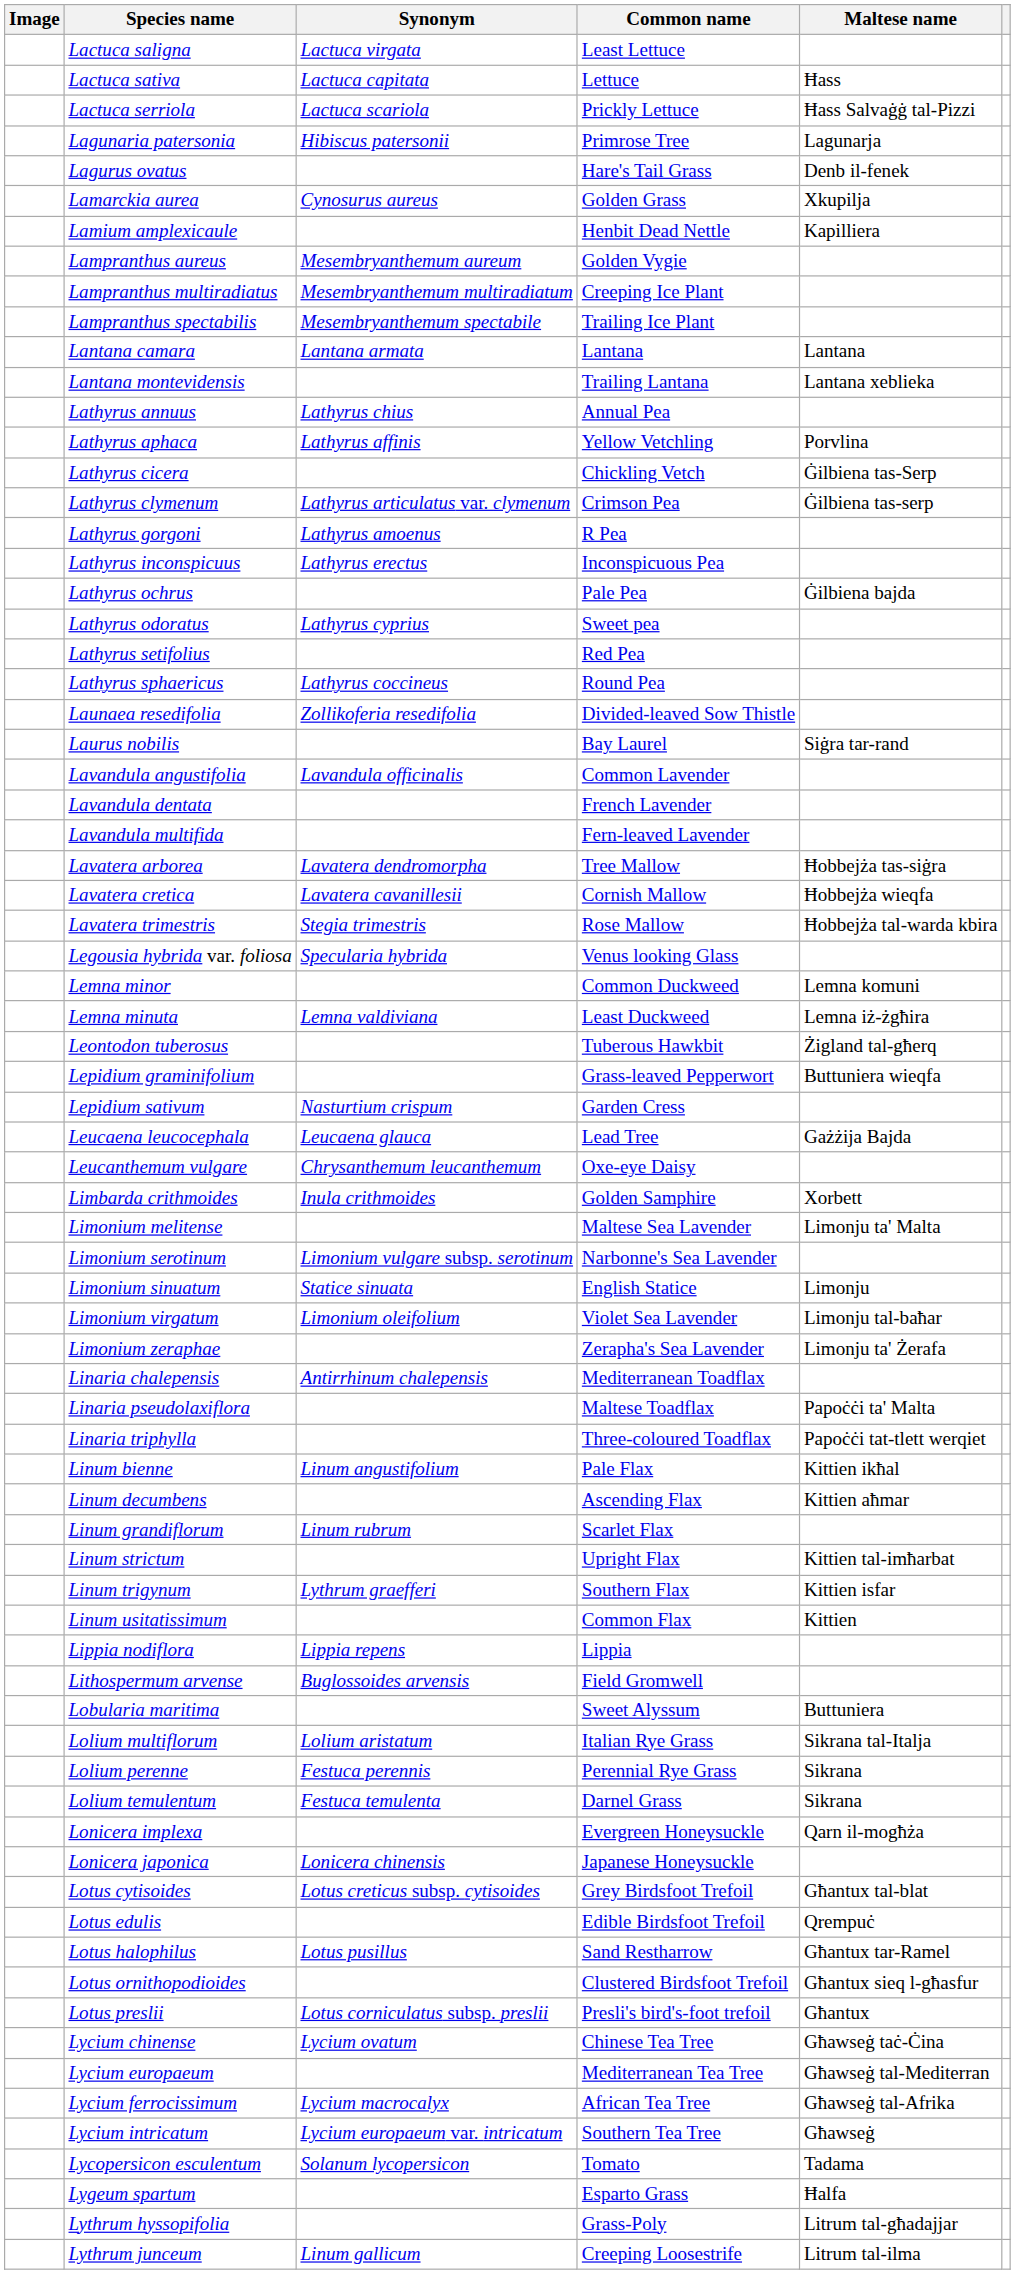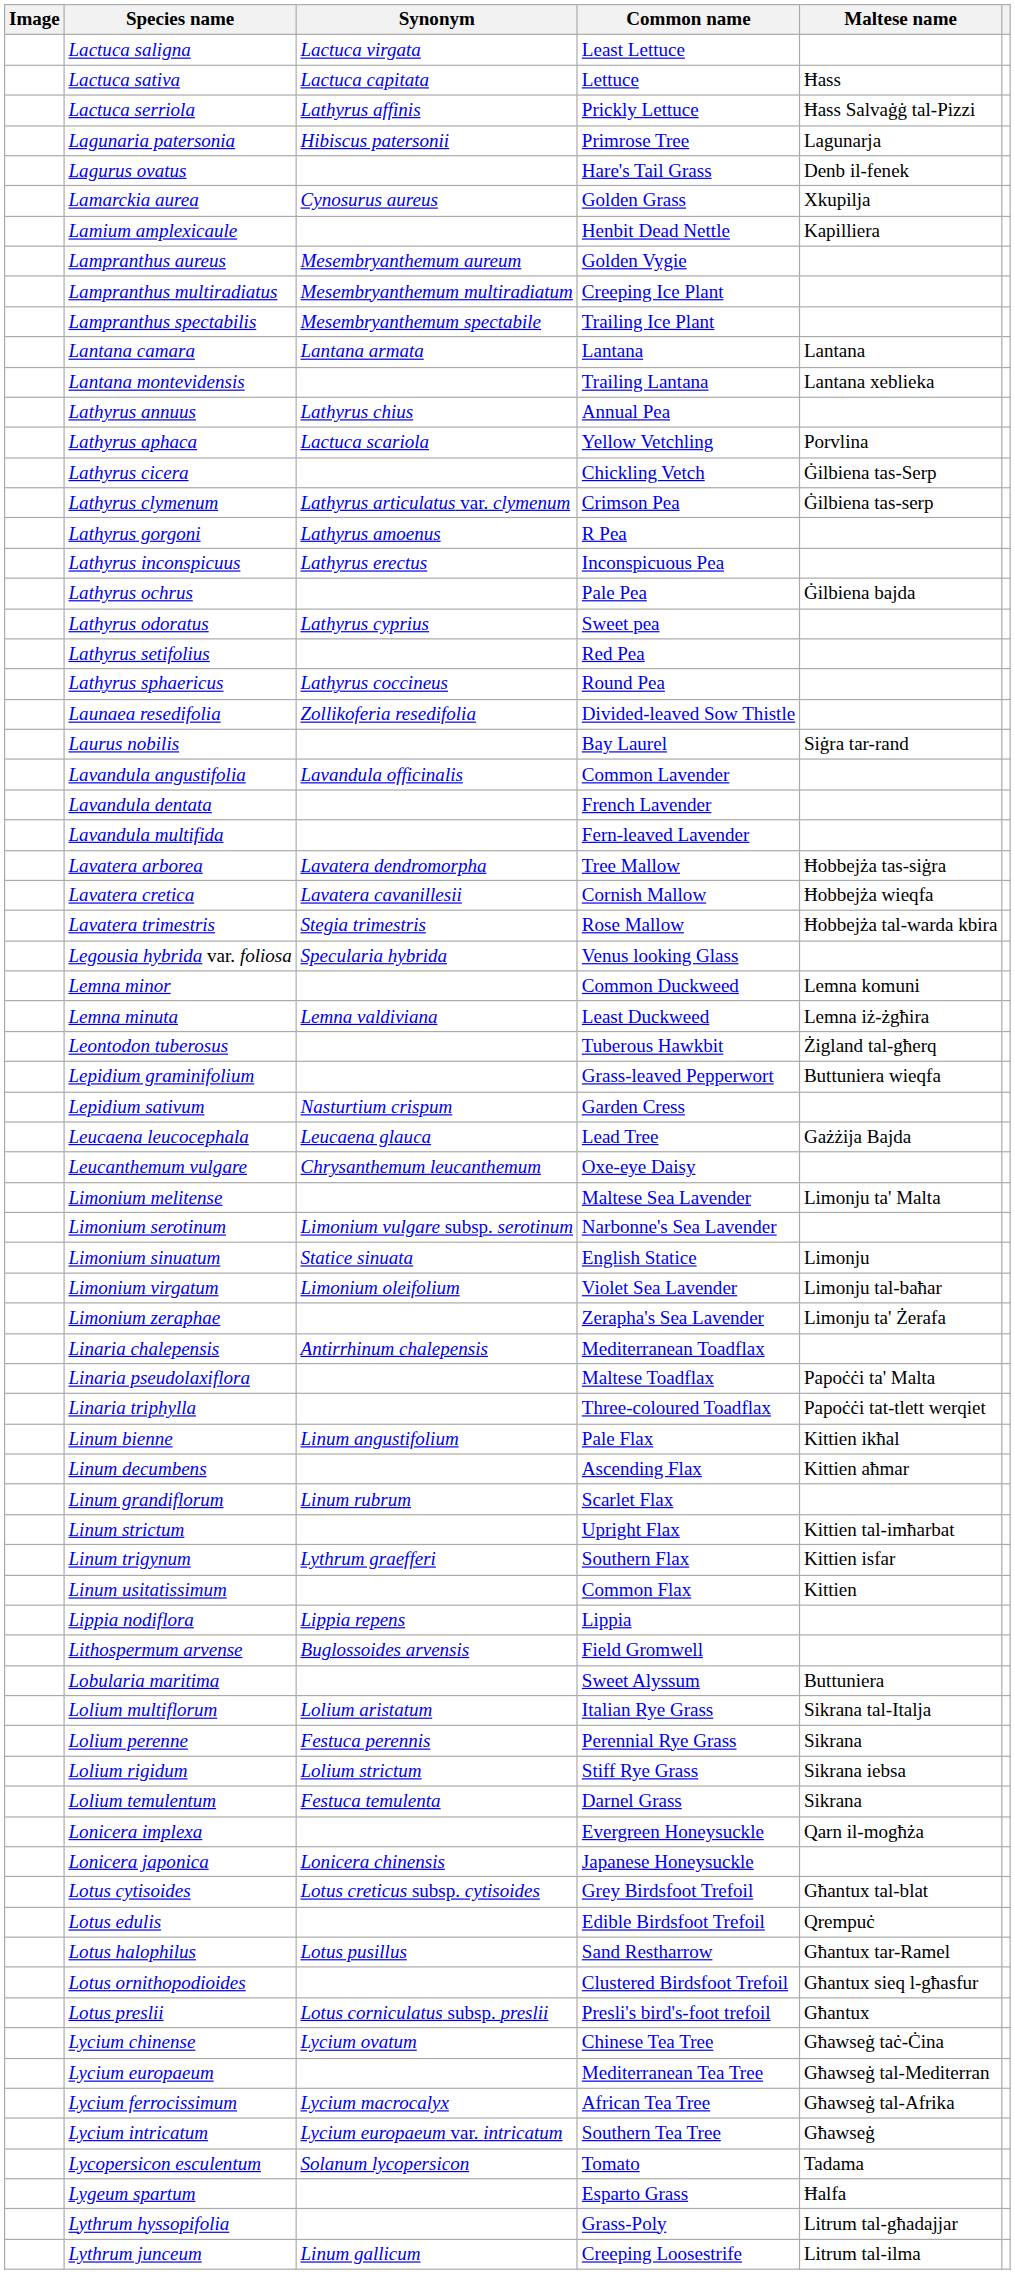Lactuca serriola | Synonym: Lactuca scariola -> Lathyrus affinis
Lathyrus aphaca | Synonym: Lathyrus affinis -> Lactuca scariola
- row: Limbarda crithmoides | Inula crithmoides | Golden Samphire | Xorbett
+ row: Lolium rigidum | Lolium strictum | Stiff Rye Grass | Sikrana iebsa
